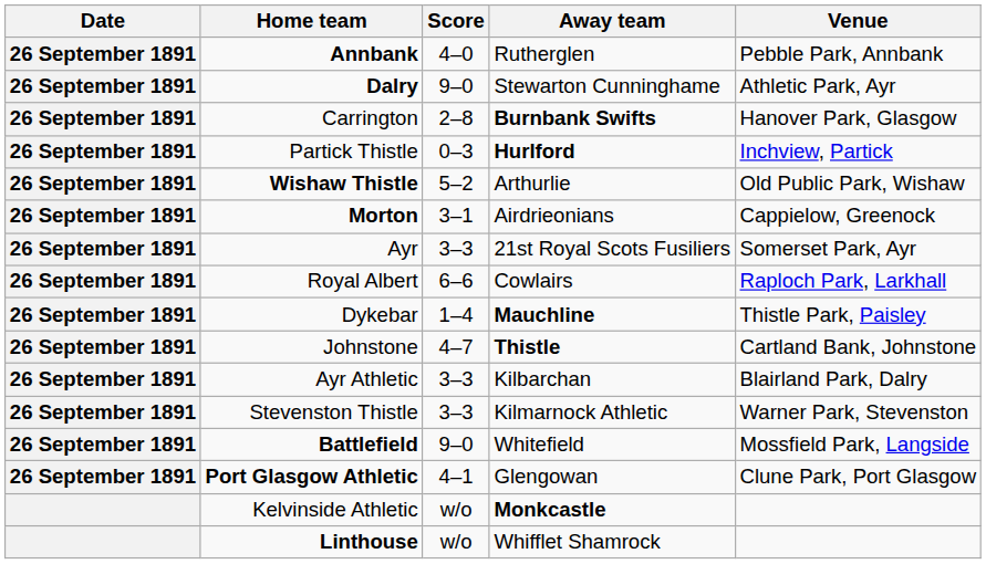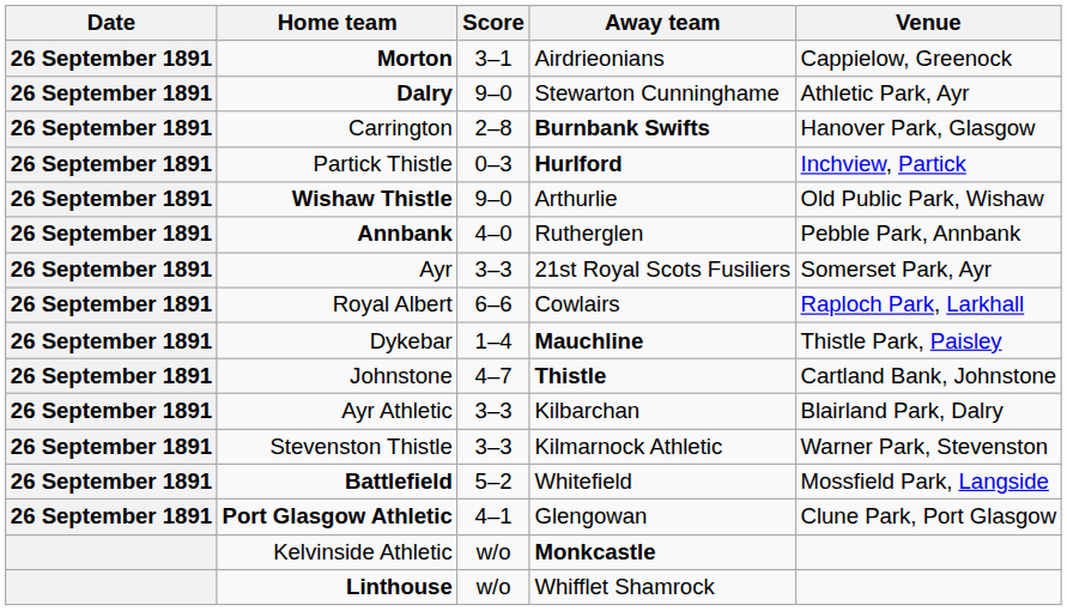rows swapped: Annbank <-> Morton
Wishaw Thistle | Score: 5–2 -> 9–0
Battlefield | Score: 9–0 -> 5–2
